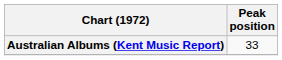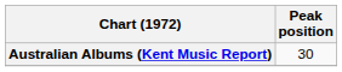Australian Albums (Kent Music Report) | Peak position: 33 -> 30
